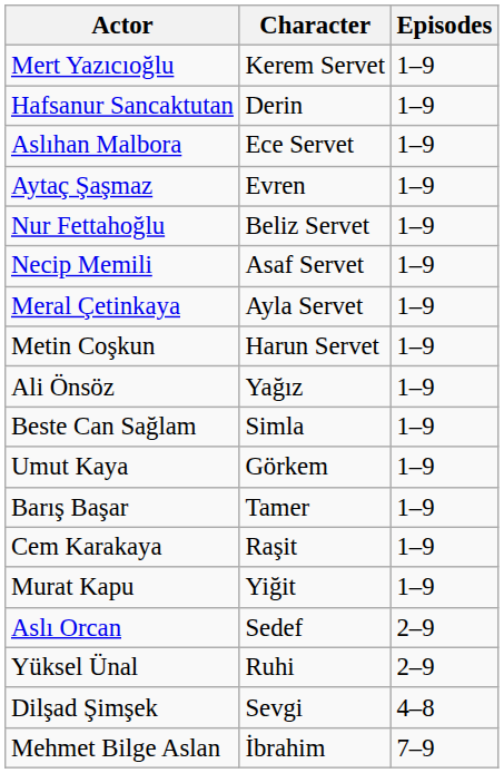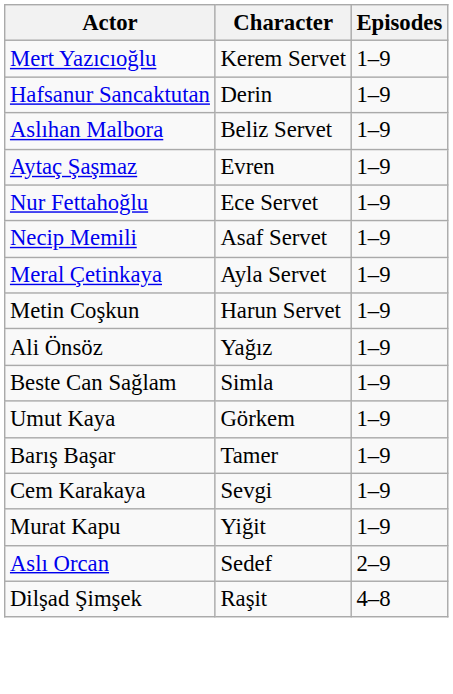Aslıhan Malbora | Character: Ece Servet -> Beliz Servet
Nur Fettahoğlu | Character: Beliz Servet -> Ece Servet
Cem Karakaya | Character: Raşit -> Sevgi
- row: Yüksel Ünal | Ruhi | 2–9
Dilşad Şimşek | Character: Sevgi -> Raşit
- row: Mehmet Bilge Aslan | İbrahim | 7–9
